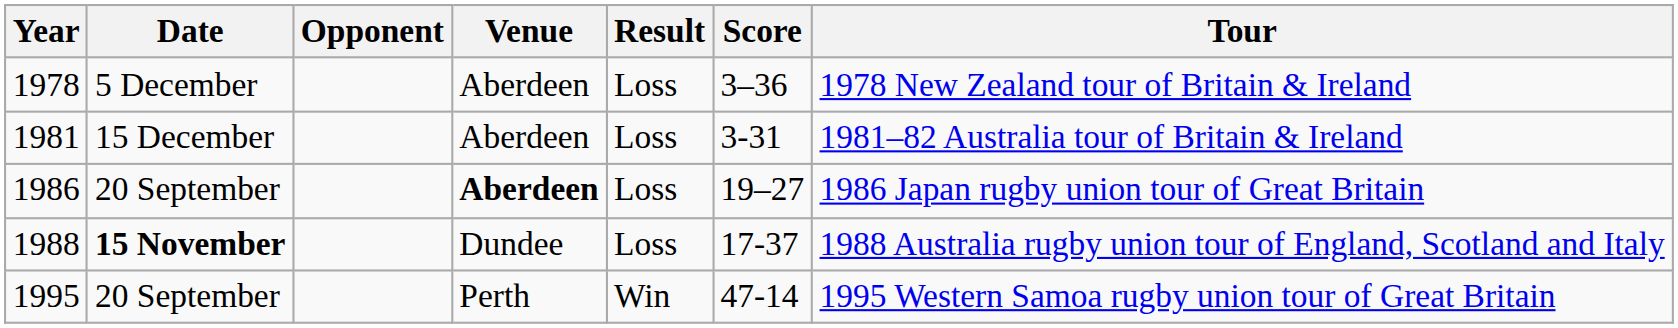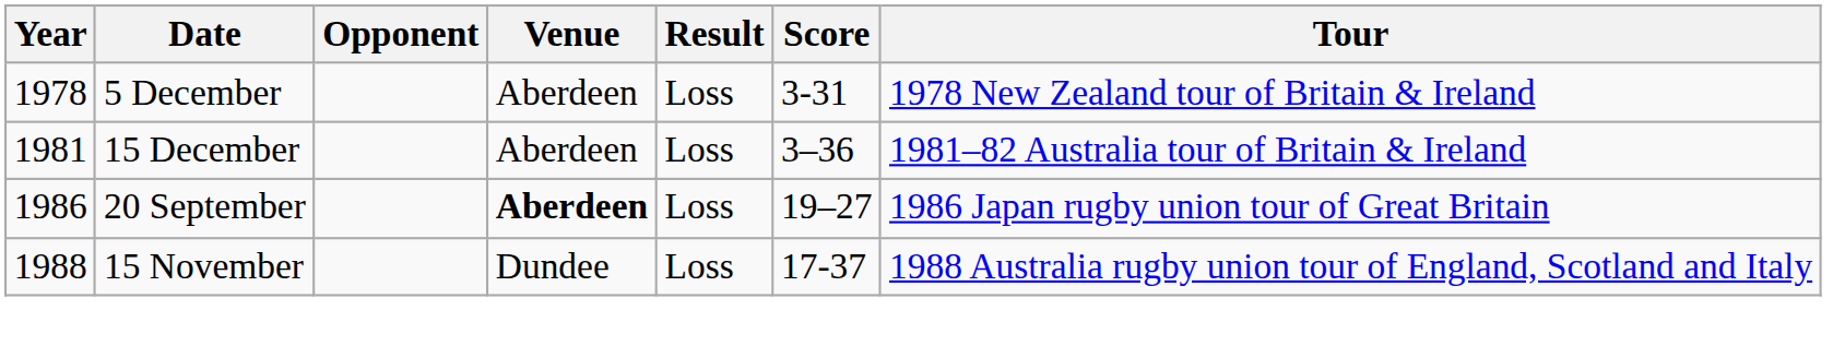1978 | Score: 3–36 -> 3-31
1981 | Score: 3-31 -> 3–36
1988 | Date: bold -> normal
- row: 1995 | 20 September | Perth | Win | 47-14 | 1995 Western Samoa rugby union tour of Great Britain
